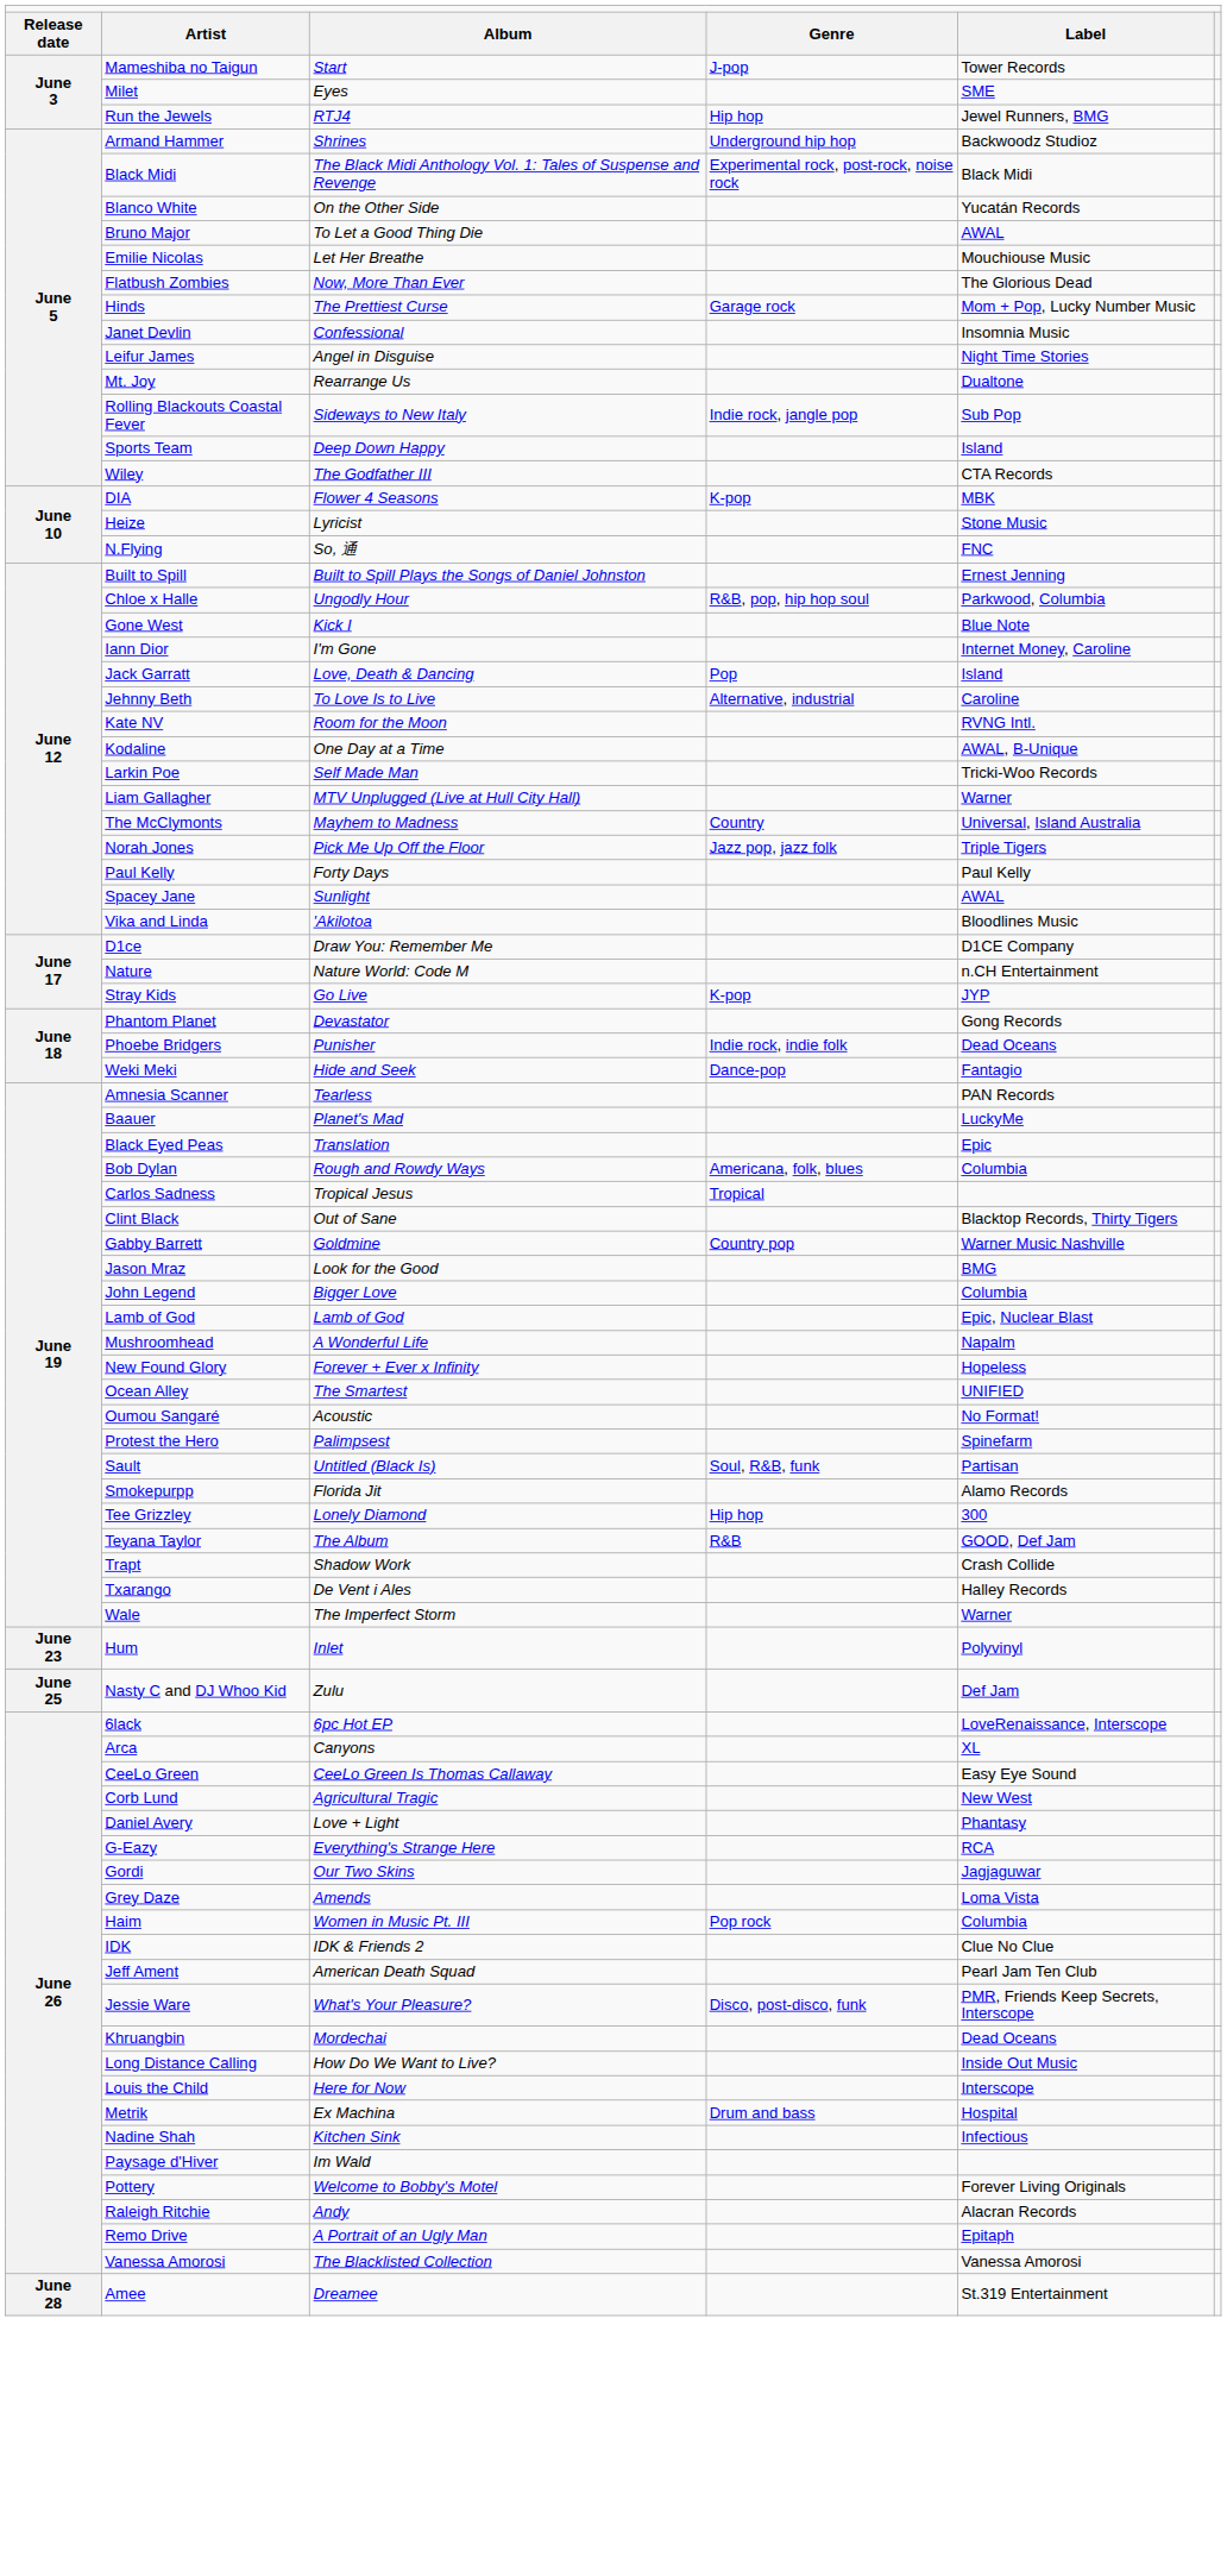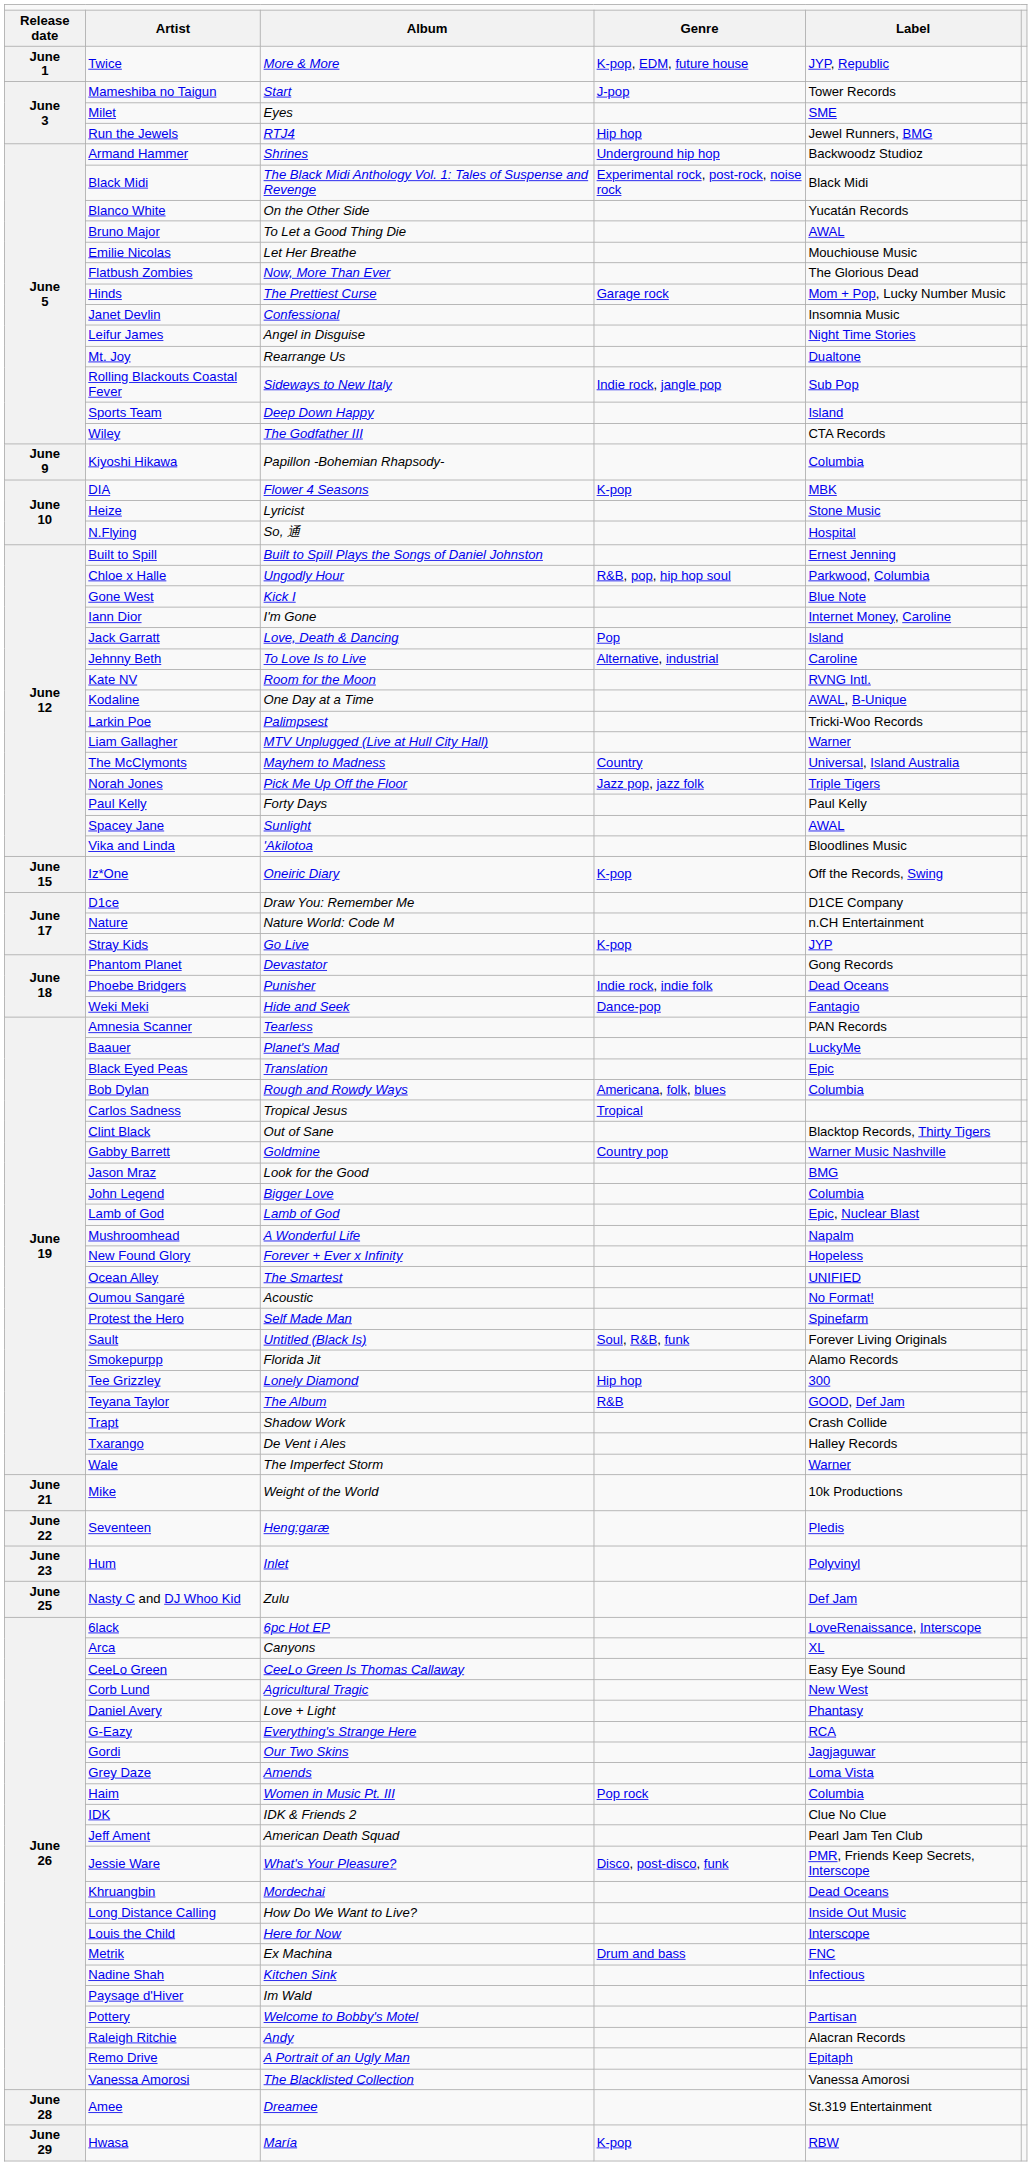+ row: June 1 | Twice | More & More | K-pop, EDM, future house | JYP, Republic
+ row: June 9 | Kiyoshi Hikawa | Papillon -Bohemian Rhapsody- | Columbia
N.Flying | column 5: FNC -> Hospital
Larkin Poe | column 3: Self Made Man -> Palimpsest
+ row: June 15 | Iz*One | Oneiric Diary | K-pop | Off the Records, Swing
Protest the Hero | column 3: Palimpsest -> Self Made Man
Sault | column 5: Partisan -> Forever Living Originals
+ row: June 21 | Mike | Weight of the World | 10k Productions
+ row: June 22 | Seventeen | Heng:garæ | Pledis
Metrik | column 5: Hospital -> FNC
Pottery | column 5: Forever Living Originals -> Partisan
+ row: June 29 | Hwasa | María | K-pop | RBW
